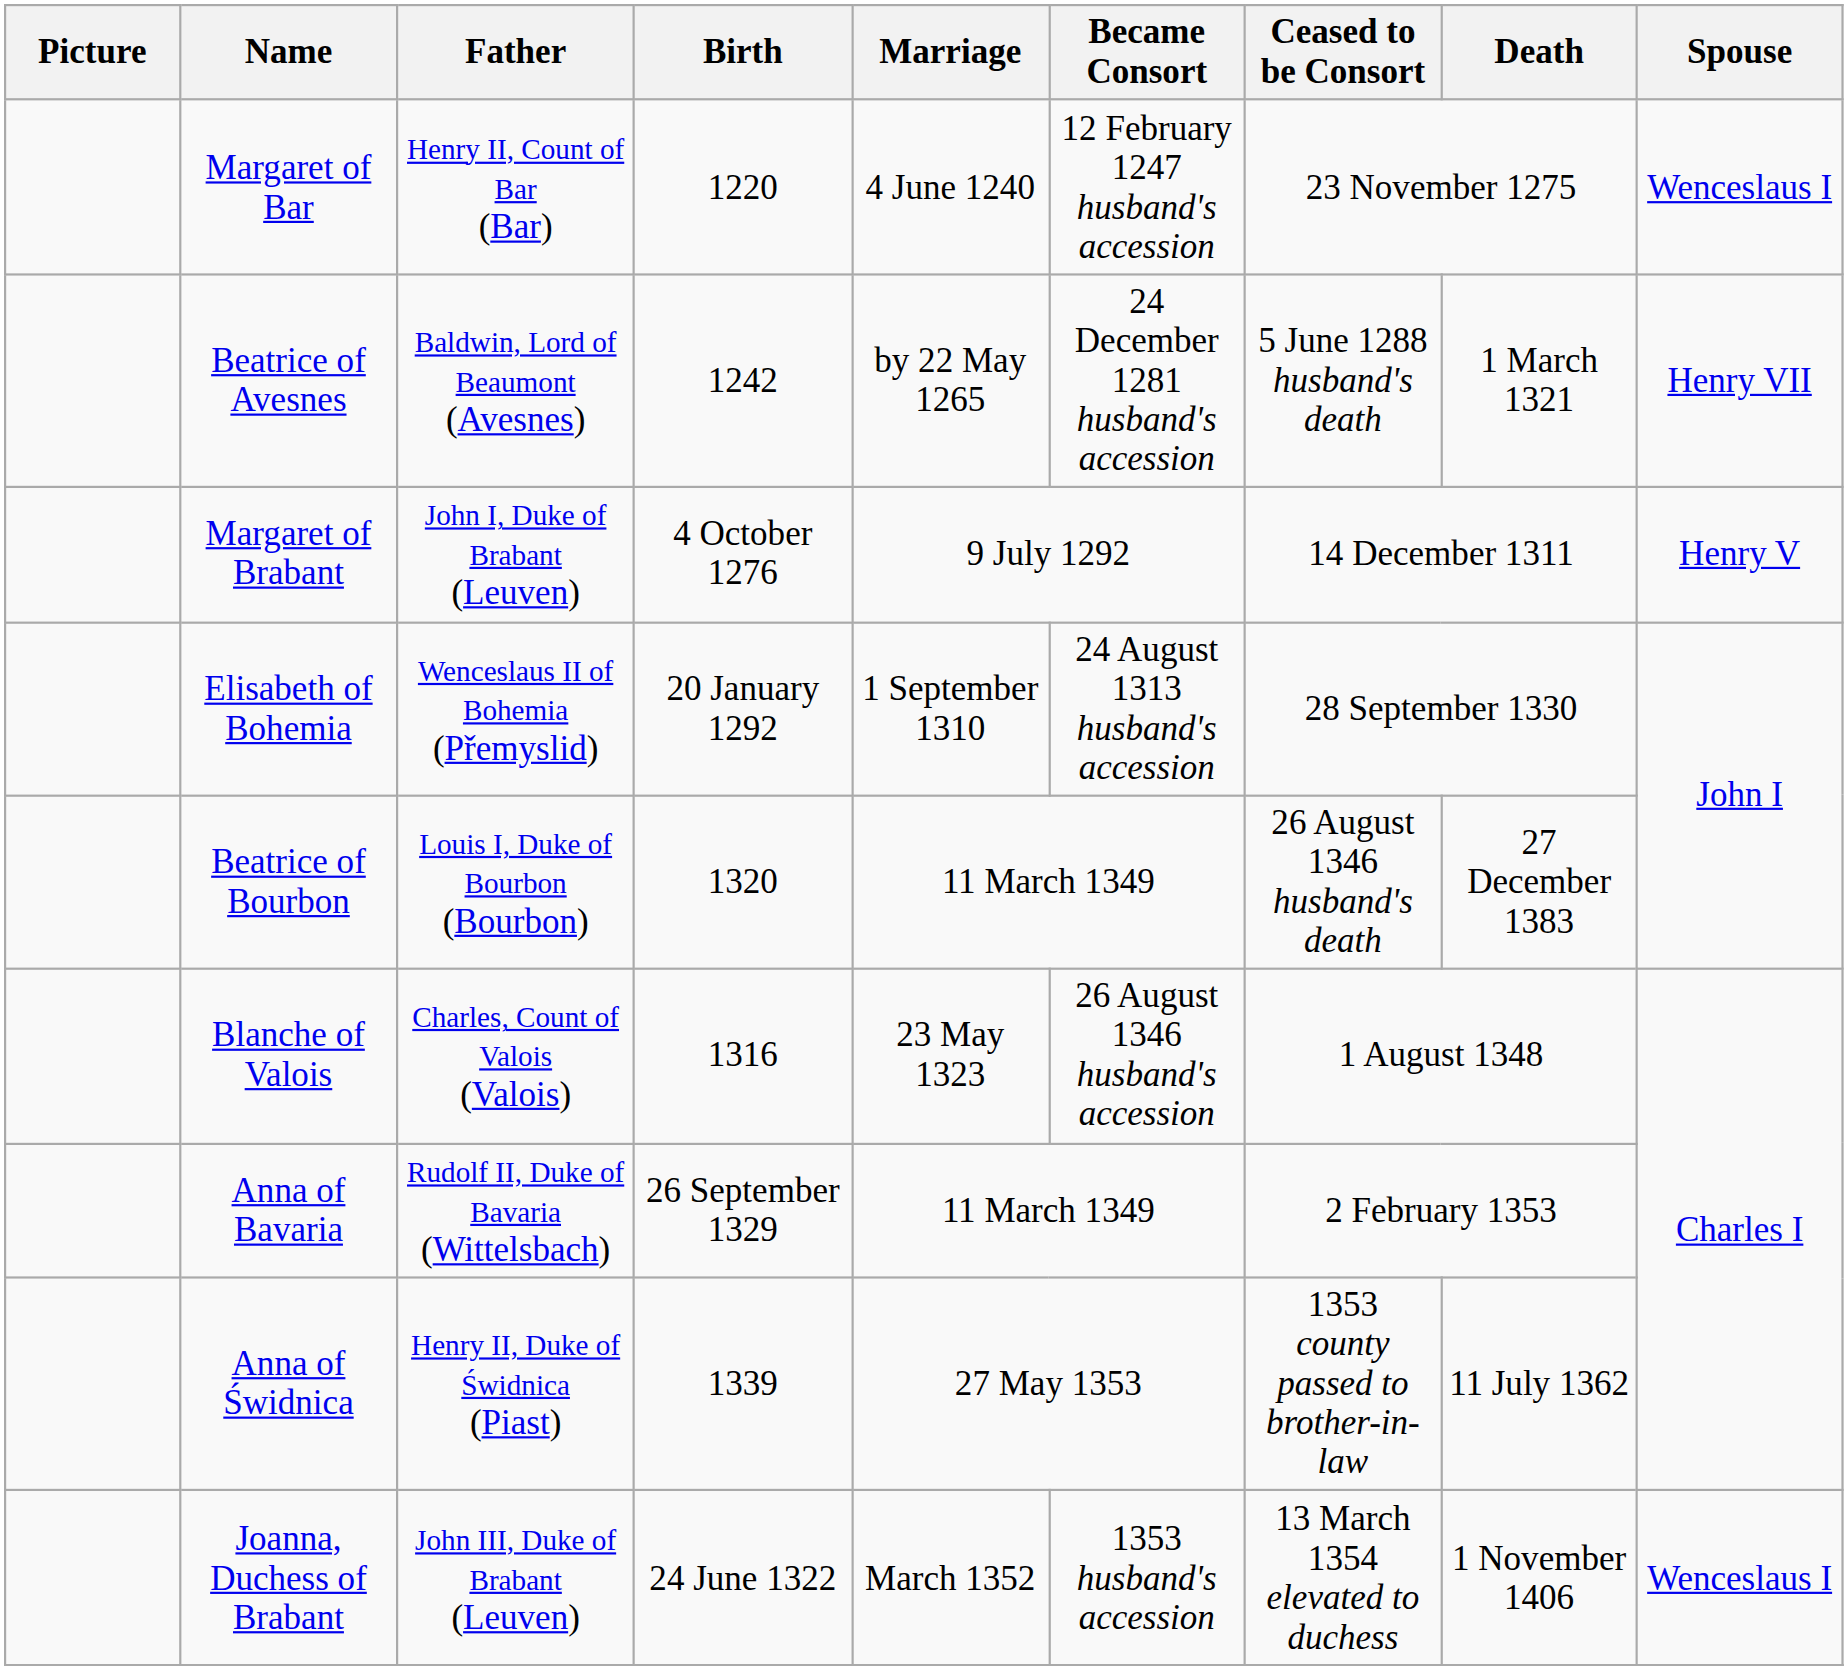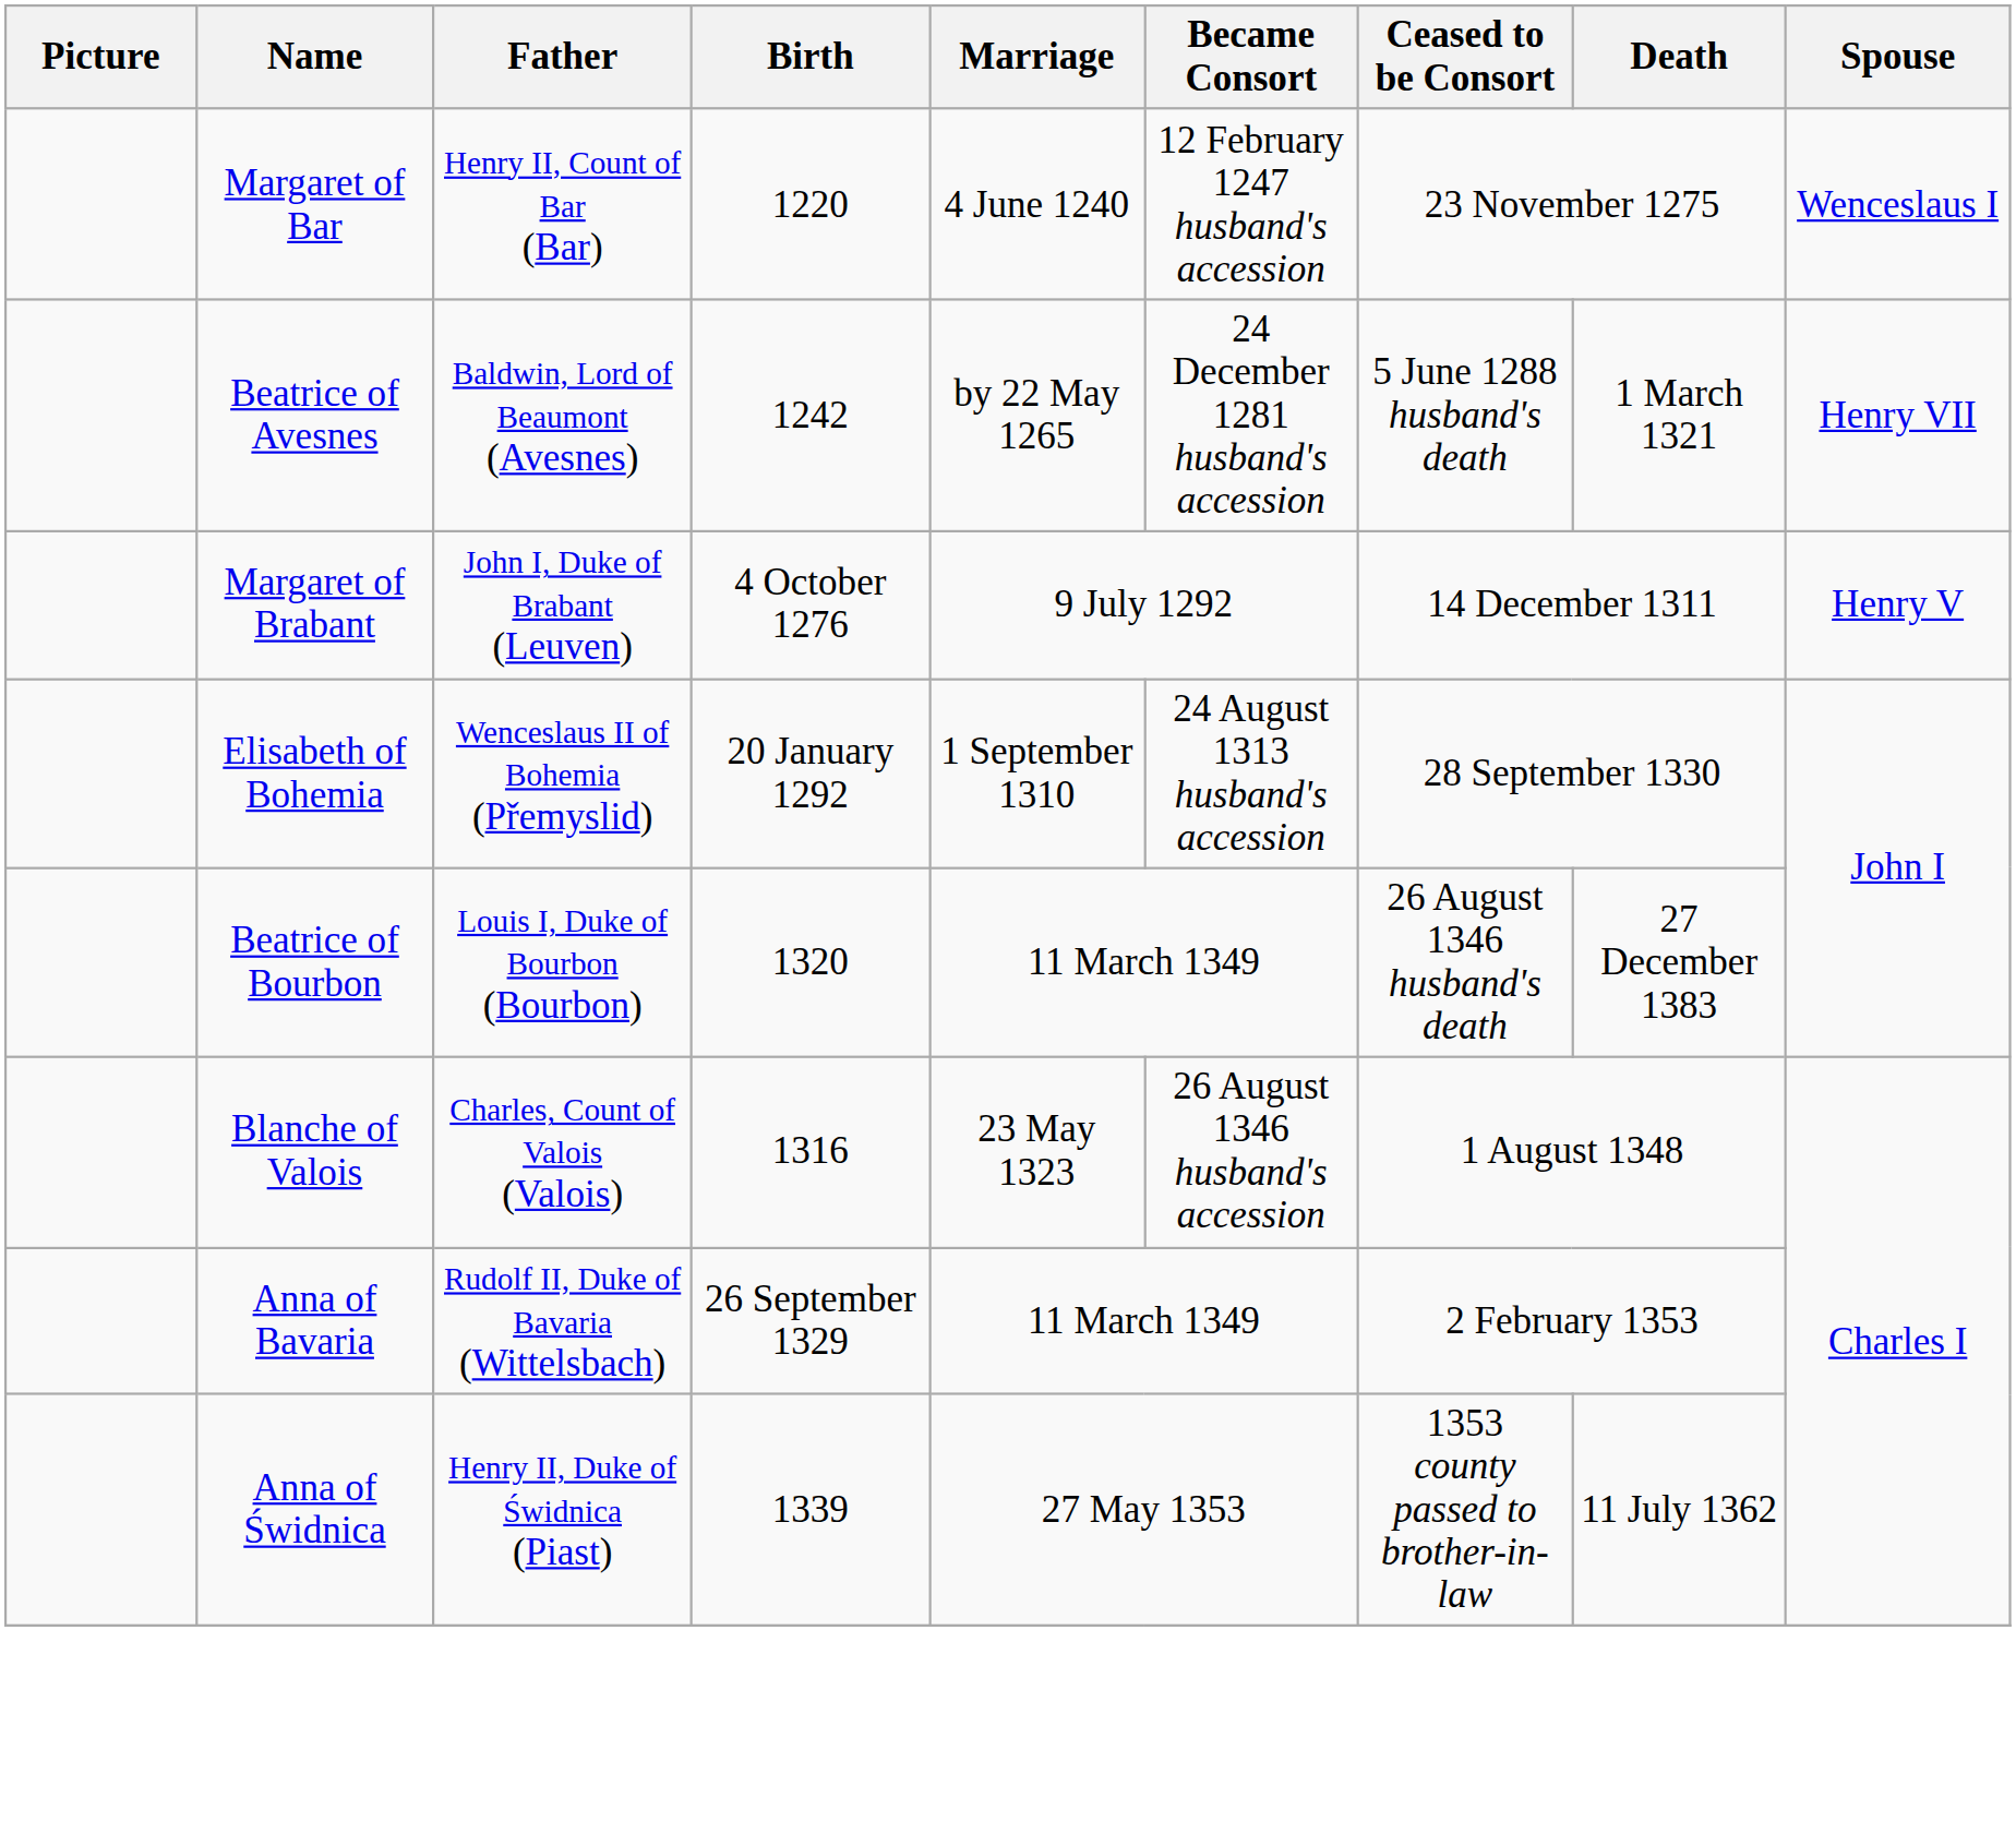- row: Joanna, Duchess of Brabant | John III, Duke of Brabant (Leuven) | 24 June 1322 | March 1352 | 1353 husband's accession | 13 March 1354 elevated to duchess | 1 November 1406 | Wenceslaus I
